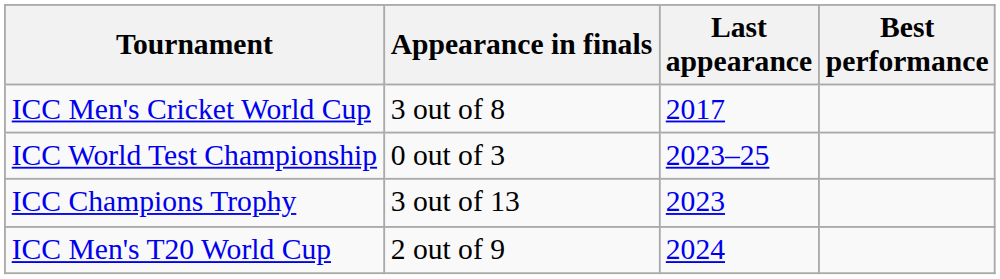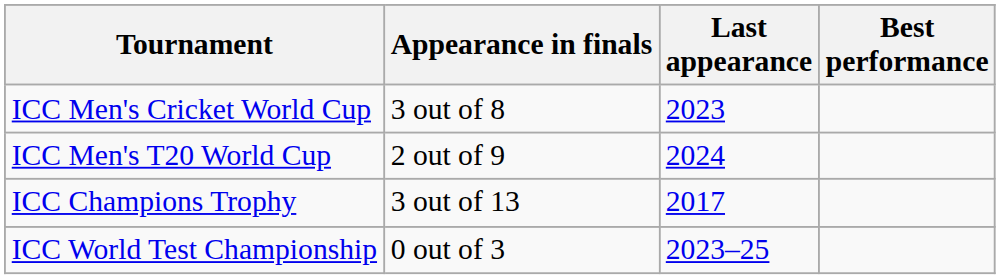ICC Men's Cricket World Cup | Last appearance: 2017 -> 2023
rows swapped: ICC Men's T20 World Cup <-> ICC World Test Championship
ICC Champions Trophy | Last appearance: 2023 -> 2017
